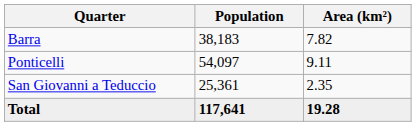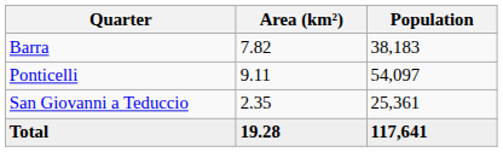columns swapped: Population <-> Area (km²)
